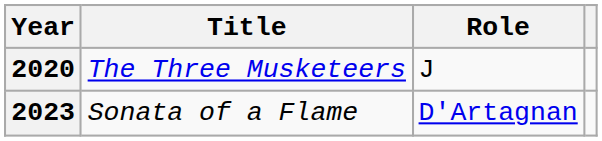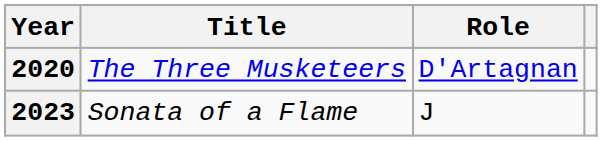2020 | Role: J -> D'Artagnan
2023 | Role: D'Artagnan -> J
